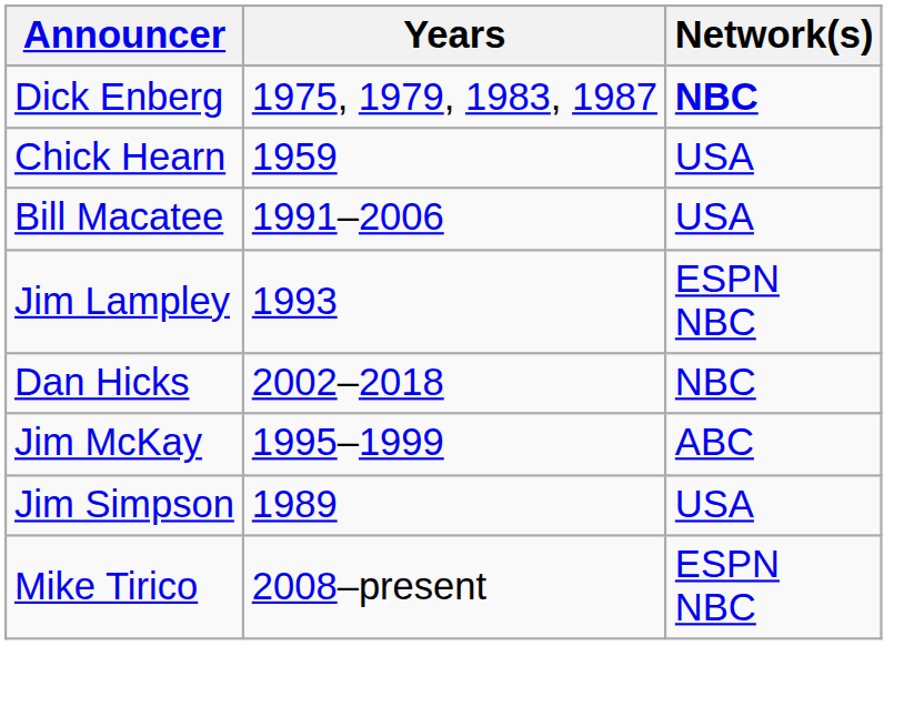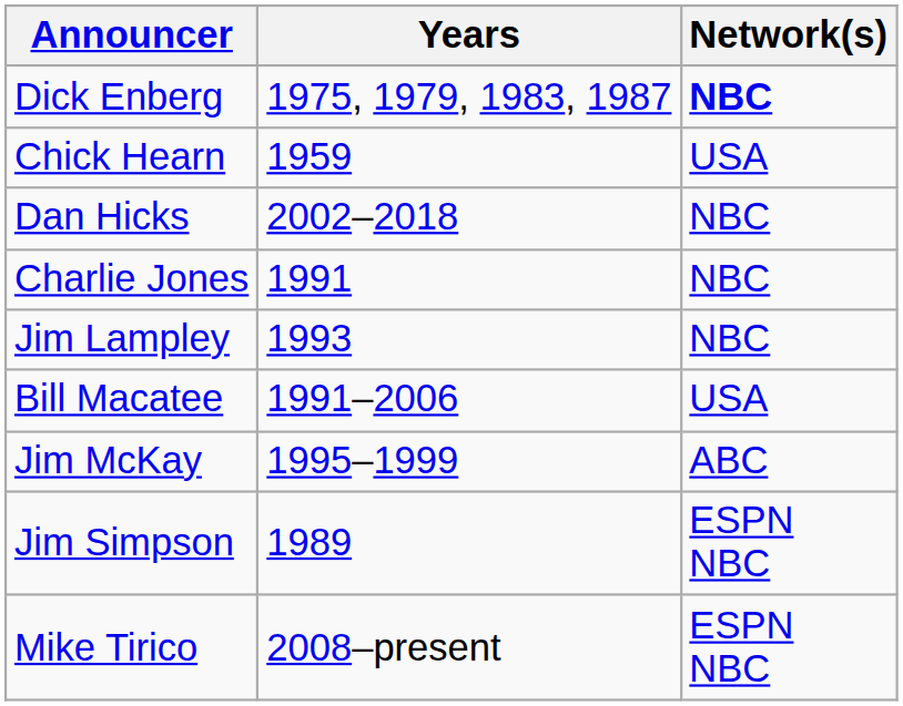rows swapped: Dan Hicks <-> Bill Macatee
+ row: Charlie Jones | 1991 | NBC
Jim Lampley | Network(s): ESPN NBC -> NBC
Jim Simpson | Network(s): USA -> ESPN NBC
